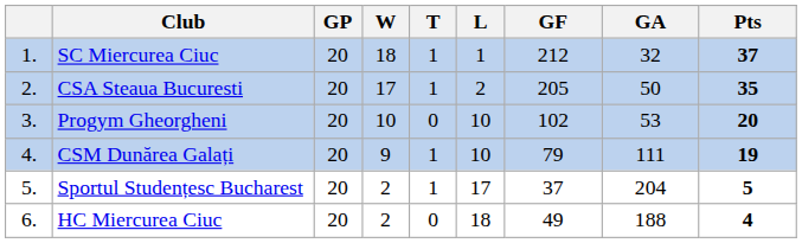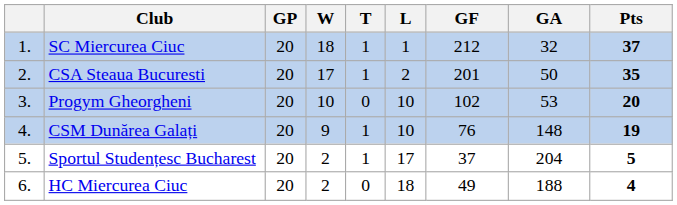CSA Steaua Bucuresti | GF: 205 -> 201
CSM Dunărea Galați | GF: 79 -> 76
CSM Dunărea Galați | GA: 111 -> 148
